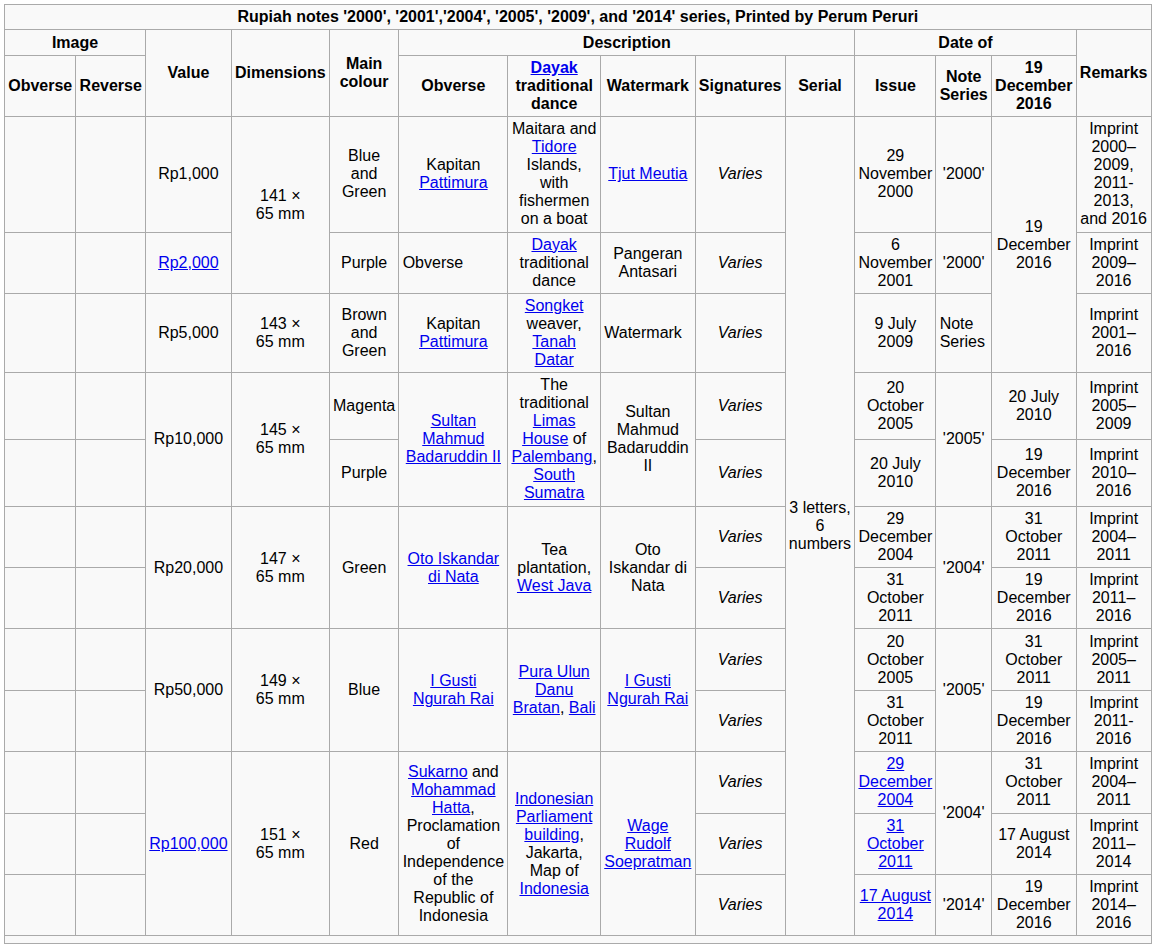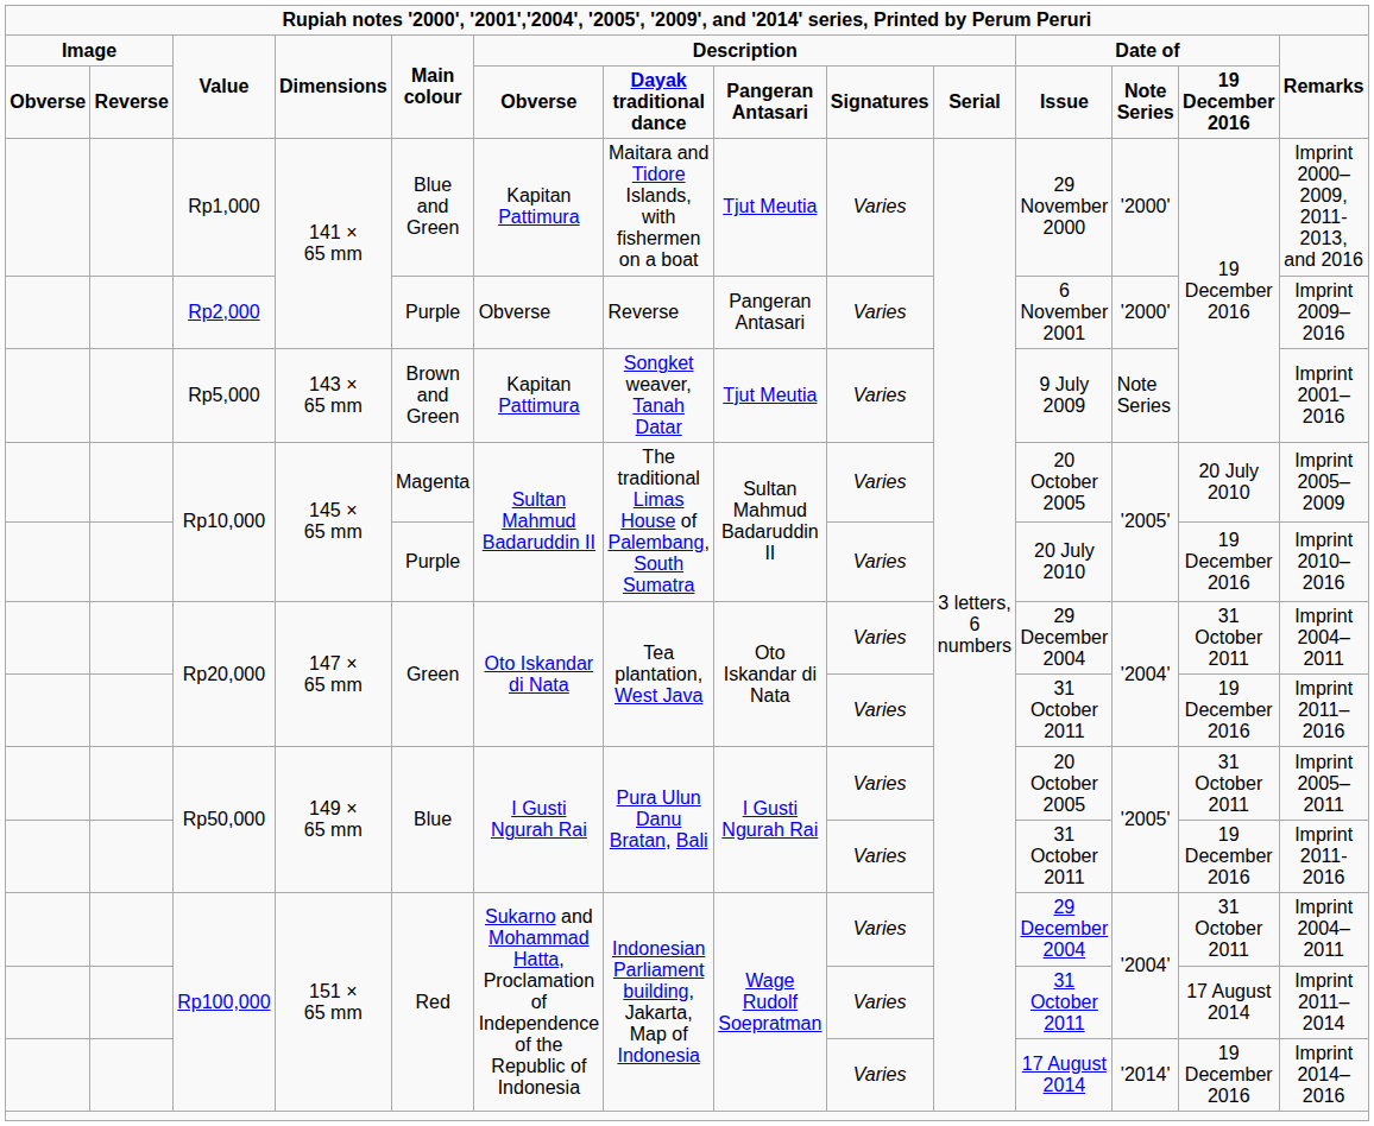Obverse / Value | column 8: Watermark -> Pangeran Antasari
Rp2,000 | column 7: Dayak traditional dance -> Reverse
Rp5,000 | column 8: Watermark -> Tjut Meutia
